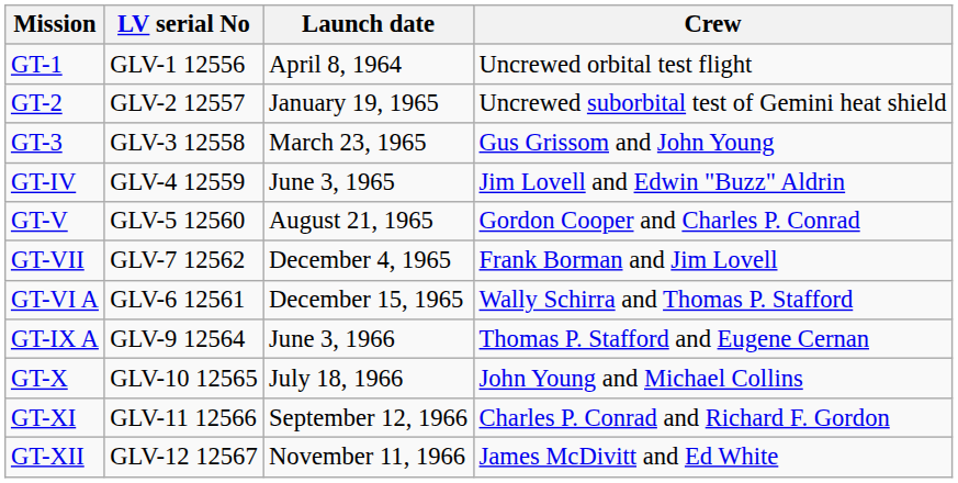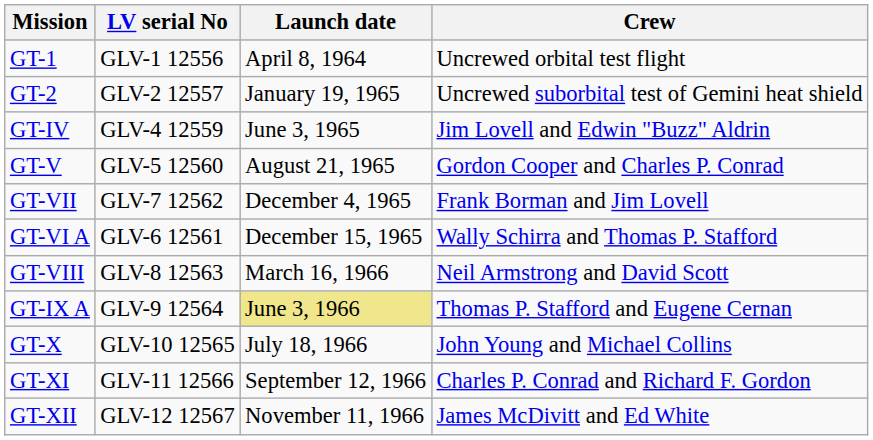- row: GT-3 | GLV-3 12558 | March 23, 1965 | Gus Grissom and John Young
+ row: GT-VIII | GLV-8 12563 | March 16, 1966 | Neil Armstrong and David Scott
GT-IX A | Launch date: no background -> khaki background
